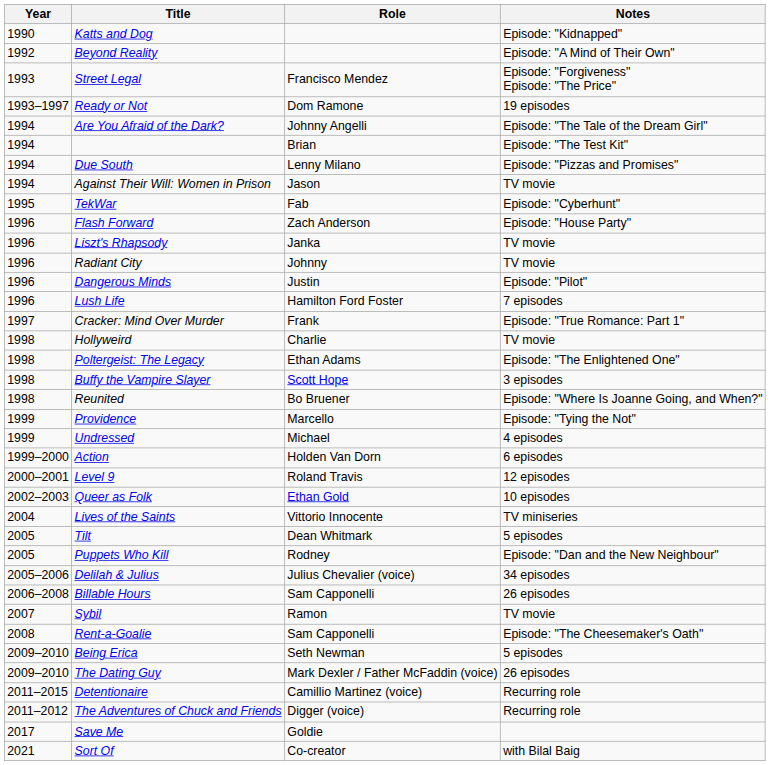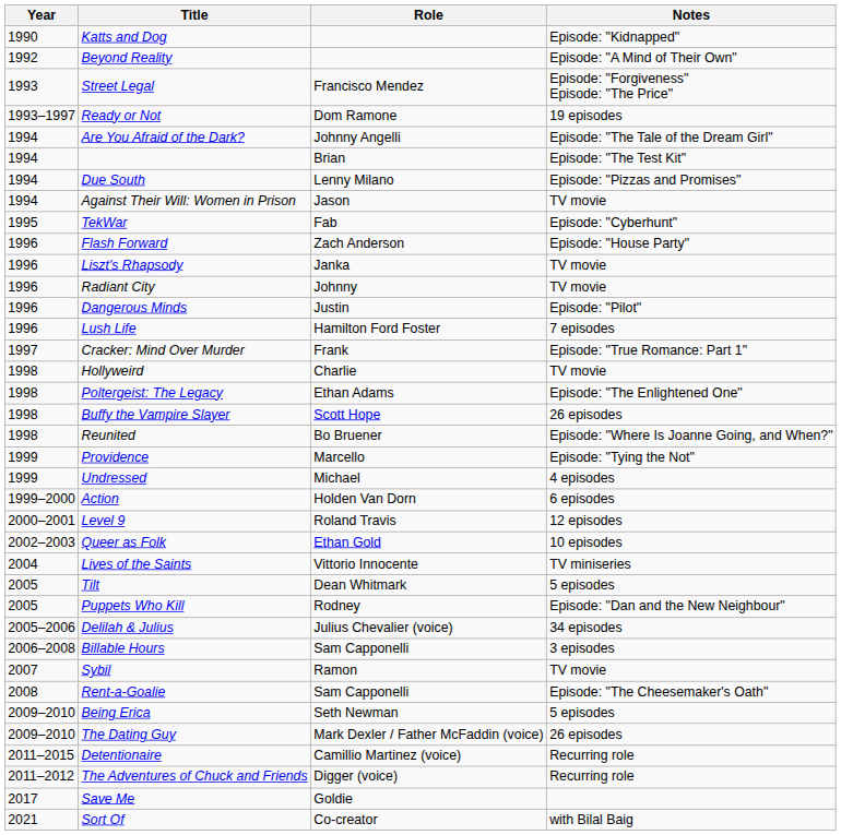Buffy the Vampire Slayer | Notes: 3 episodes -> 26 episodes
Billable Hours | Notes: 26 episodes -> 3 episodes
